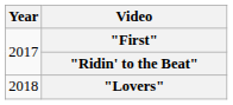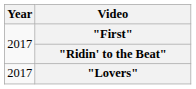"Lovers" | Year: 2018 -> 2017
